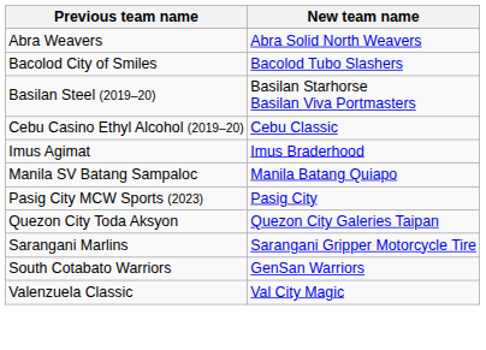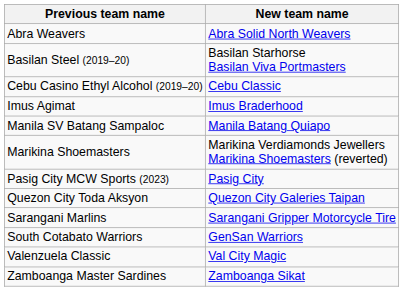- row: Bacolod City of Smiles | Bacolod Tubo Slashers
+ row: Marikina Shoemasters | Marikina Verdiamonds Jewellers Marikina Shoemasters (reverted)
+ row: Zamboanga Master Sardines | Zamboanga Sikat
